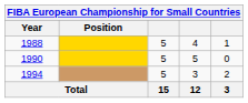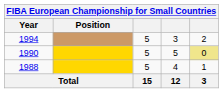rows swapped: 1988 <-> 1994
1990 | column 5: no background -> khaki background
